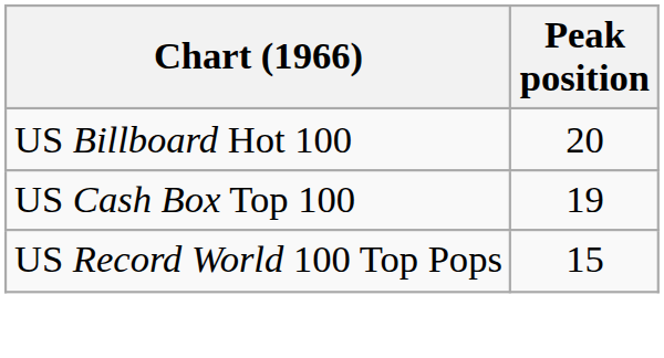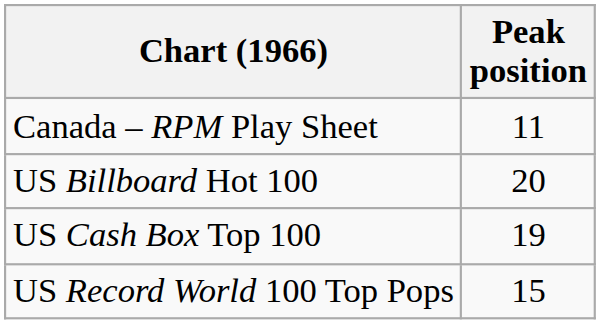+ row: Canada – RPM Play Sheet | 11
